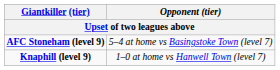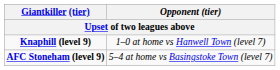rows swapped: Knaphill (level 9) <-> AFC Stoneham (level 9)
